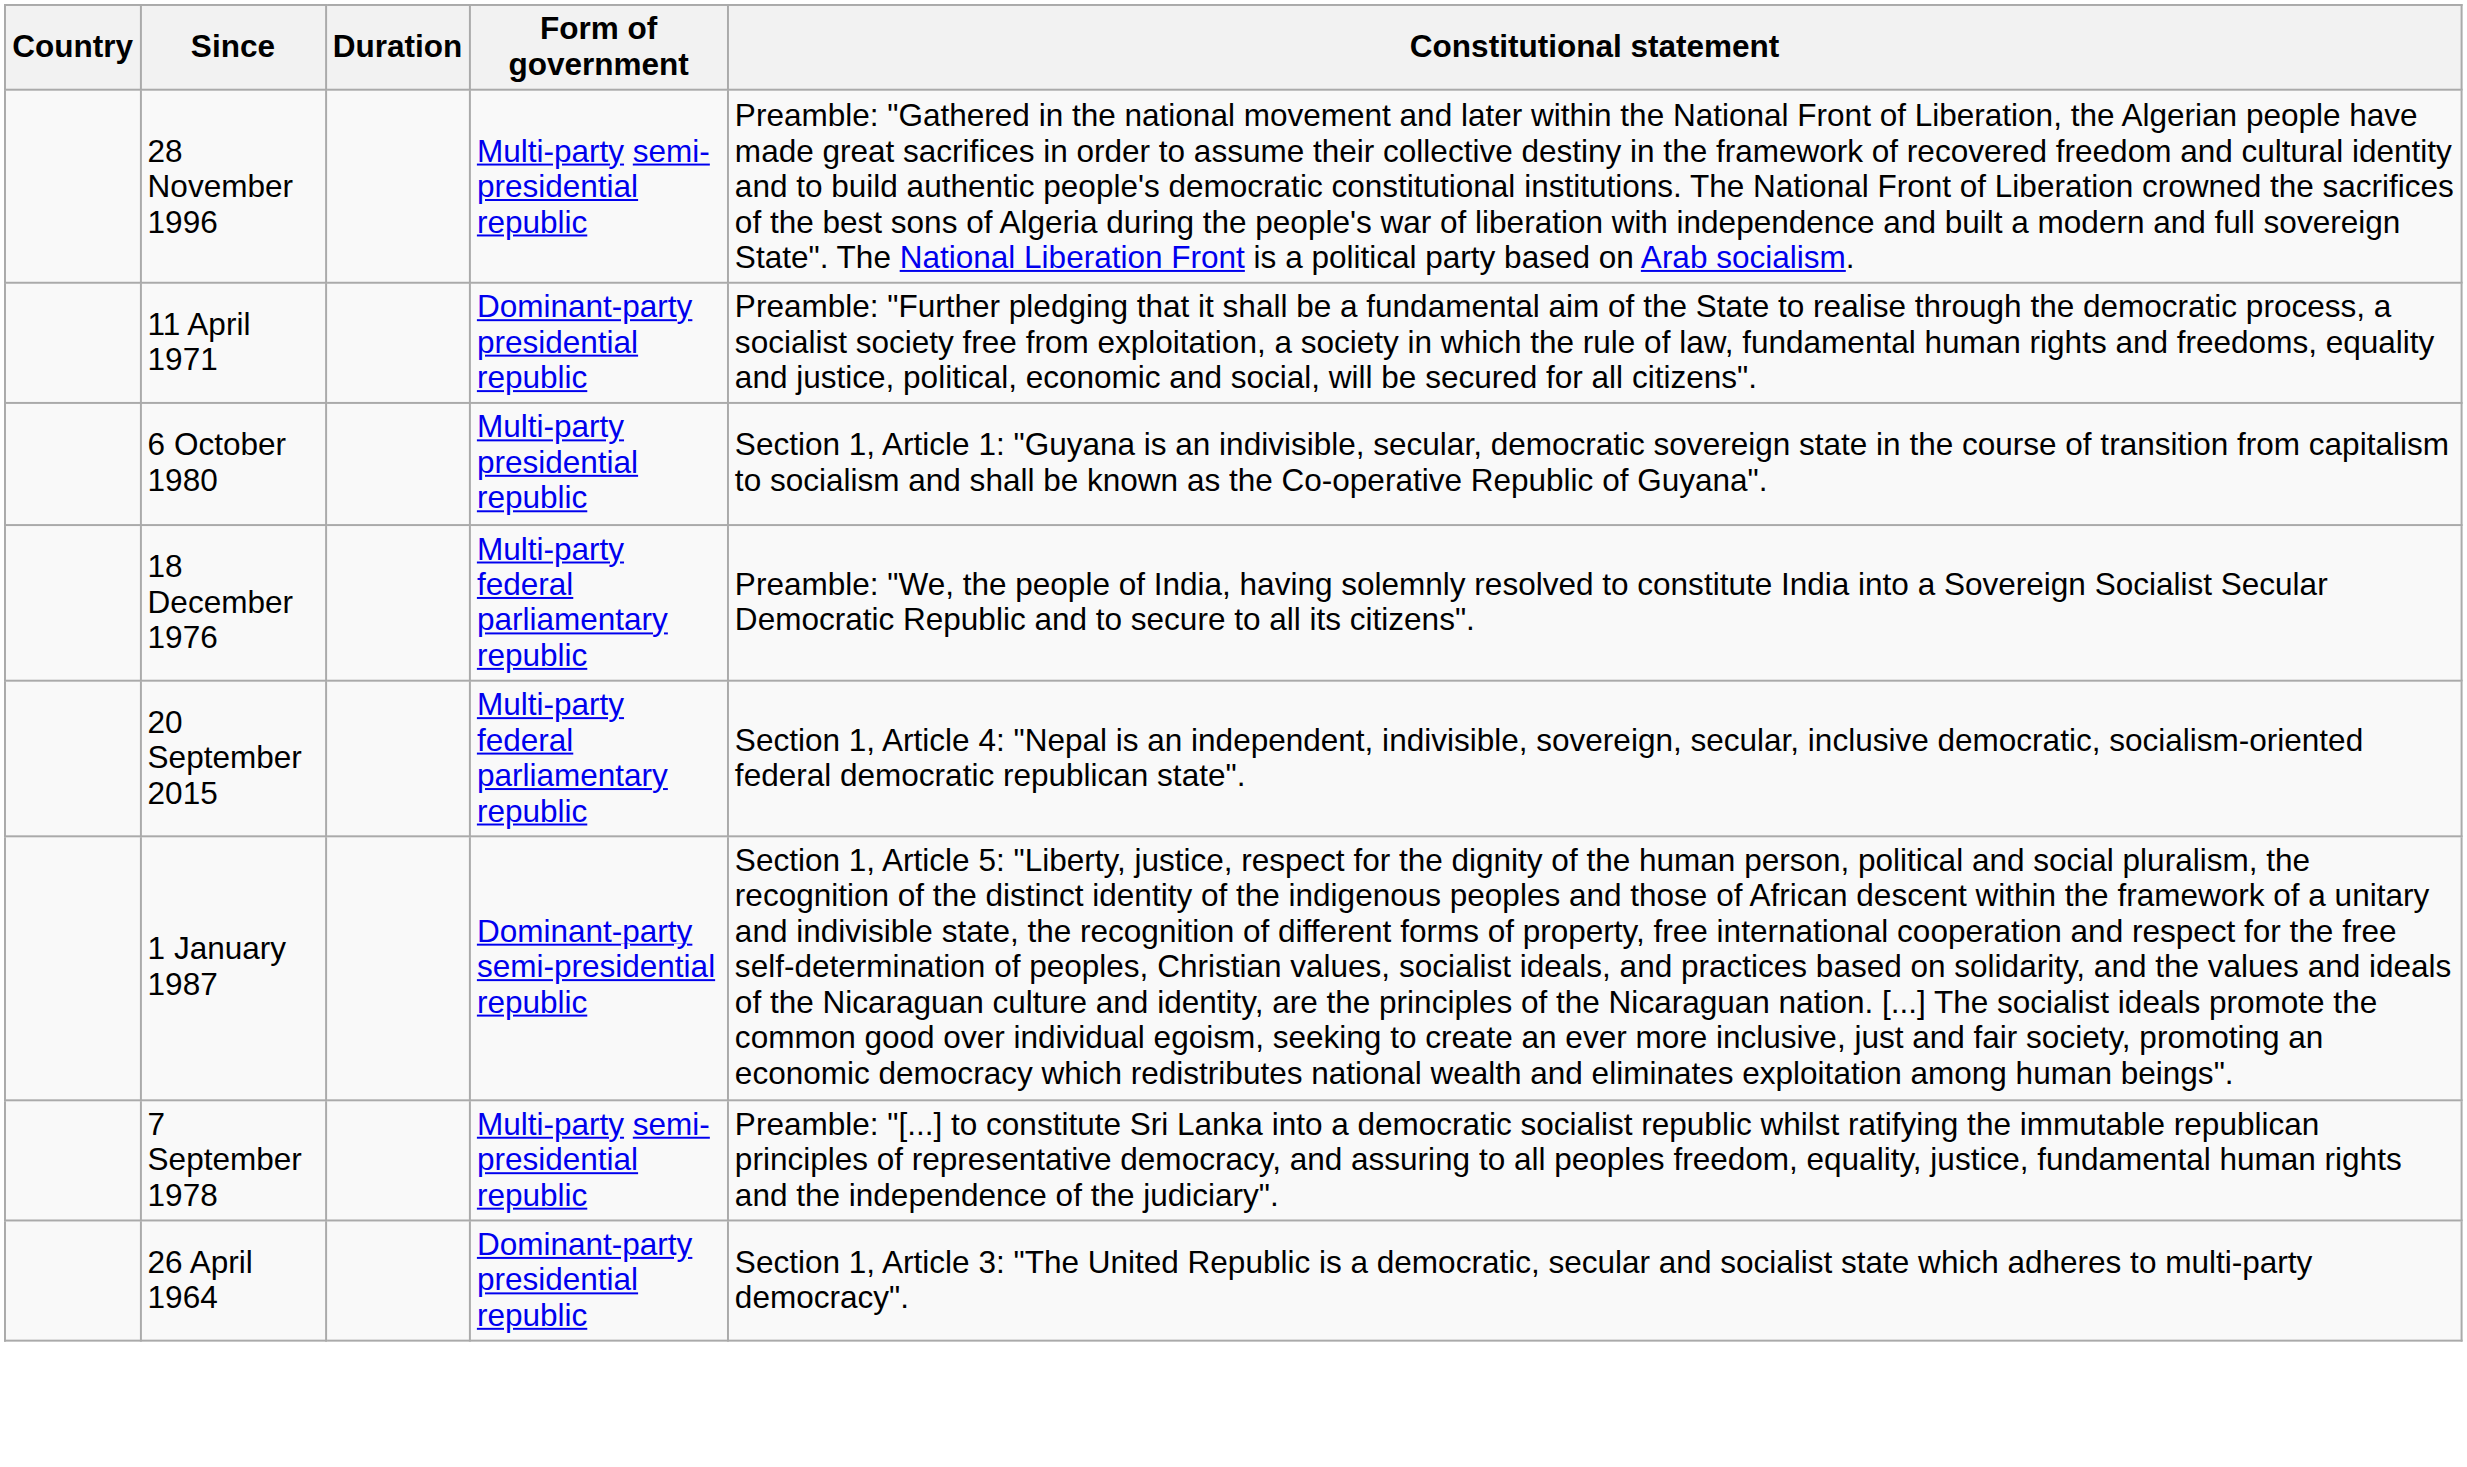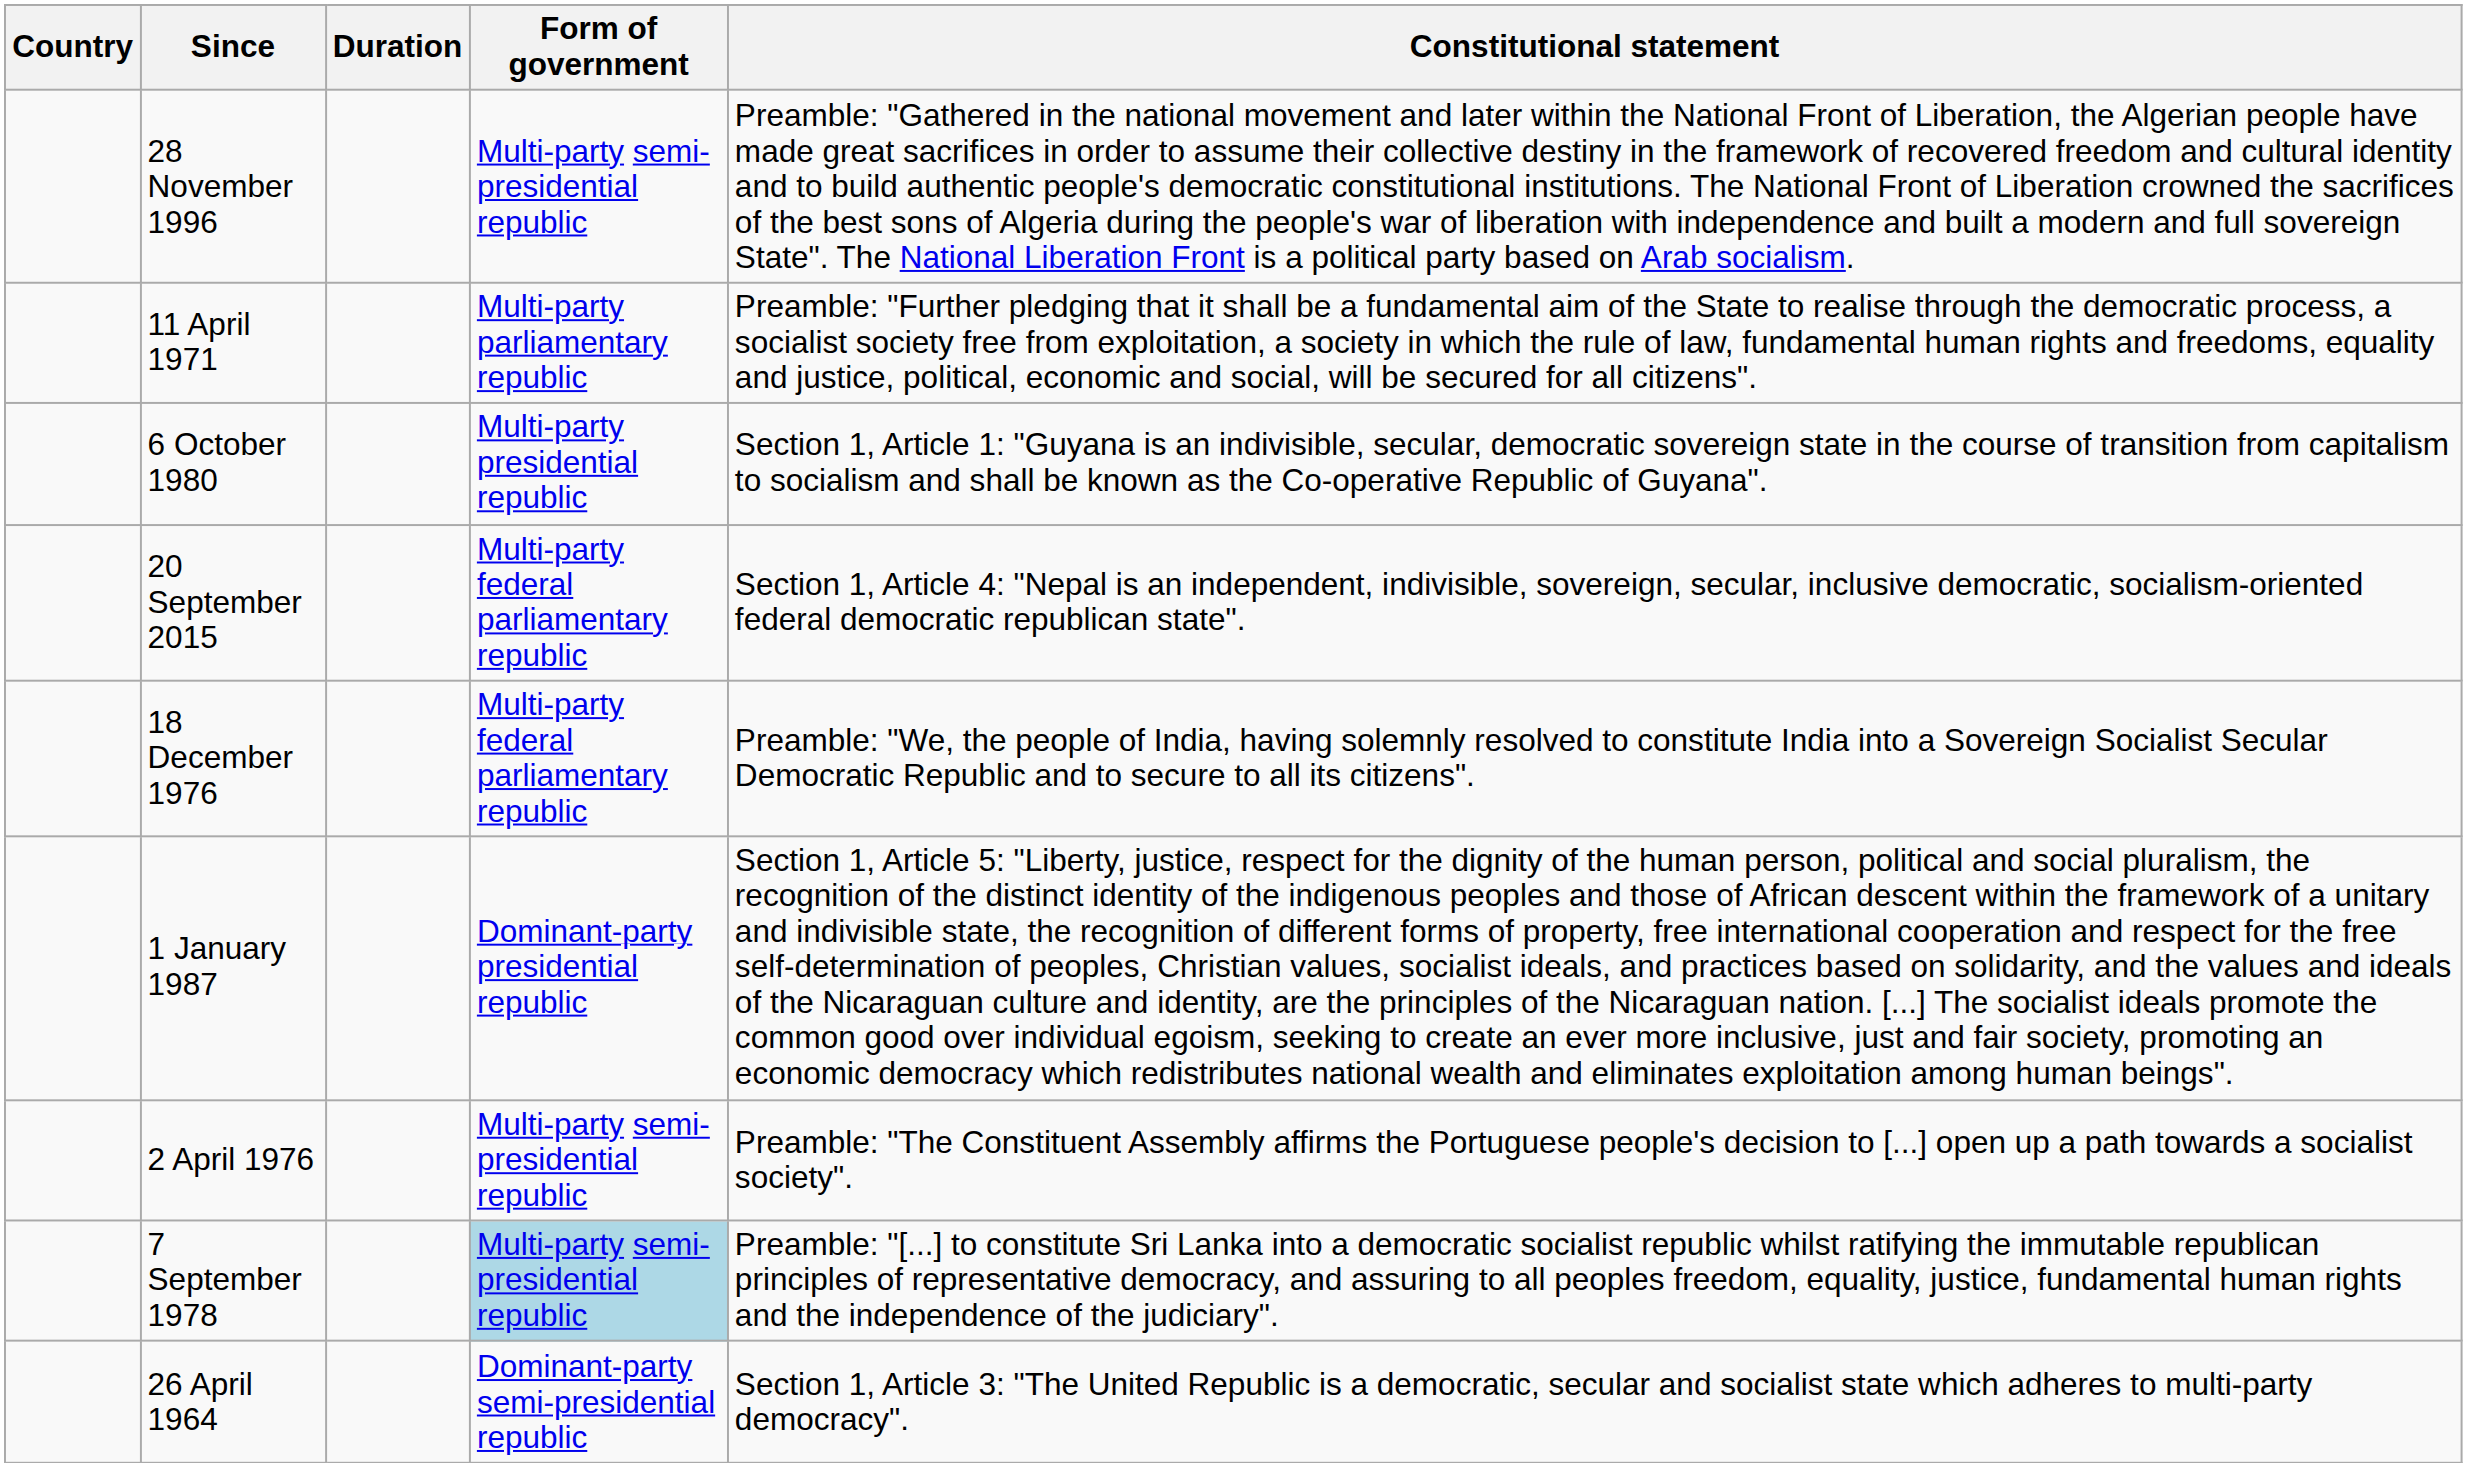11 April 1971 | Form of government: Dominant-party presidential republic -> Multi-party parliamentary republic
rows swapped: 18 December 1976 <-> 20 September 2015
1 January 1987 | Form of government: Dominant-party semi-presidential republic -> Dominant-party presidential republic
+ row: 2 April 1976 | Multi-party semi-presidential republic | Preamble: "The Constituent Assembly affirms the Portuguese people's decision to [...] open up a path towards a socialist society".
7 September 1978 | Form of government: no background -> lightblue background
26 April 1964 | Form of government: Dominant-party presidential republic -> Dominant-party semi-presidential republic
